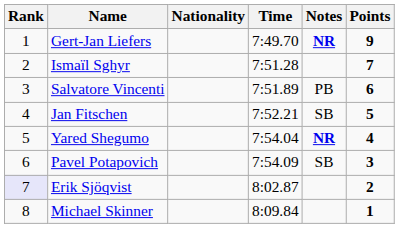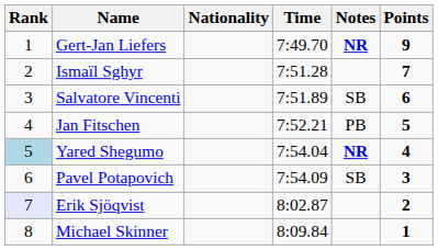Salvatore Vincenti | Notes: PB -> SB
Jan Fitschen | Notes: SB -> PB
Yared Shegumo | Rank: no background -> lightblue background
